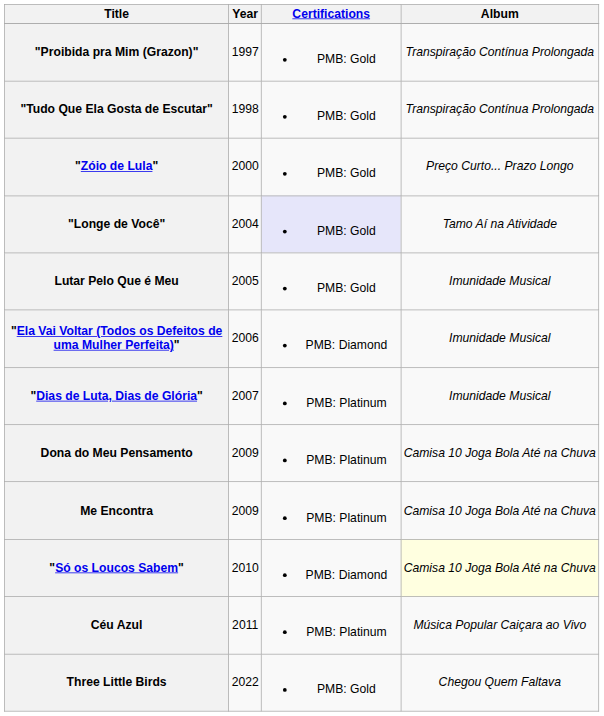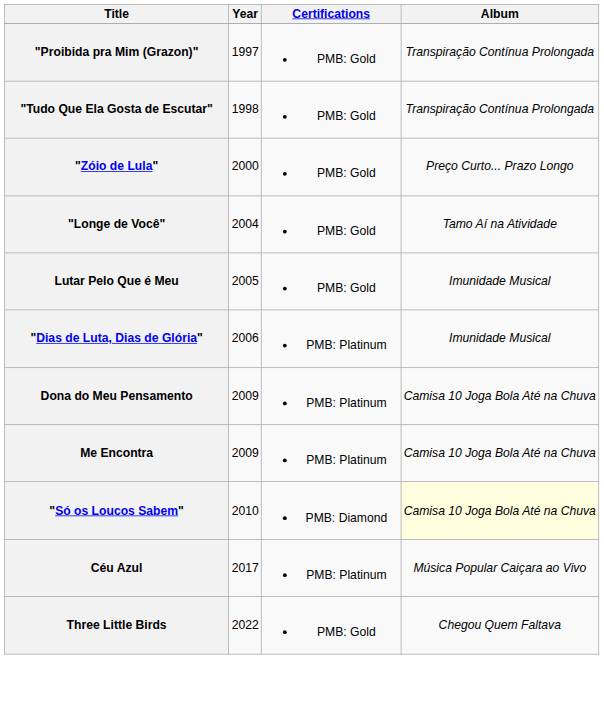"Longe de Você" | Certifications: lavender background -> no background
- row: "Ela Vai Voltar (Todos os Defeitos de uma Mulher Perfeita)" | 2006 | PMB: Diamond | Imunidade Musical
"Dias de Luta, Dias de Glória" | Year: 2007 -> 2006
Céu Azul | Year: 2011 -> 2017
